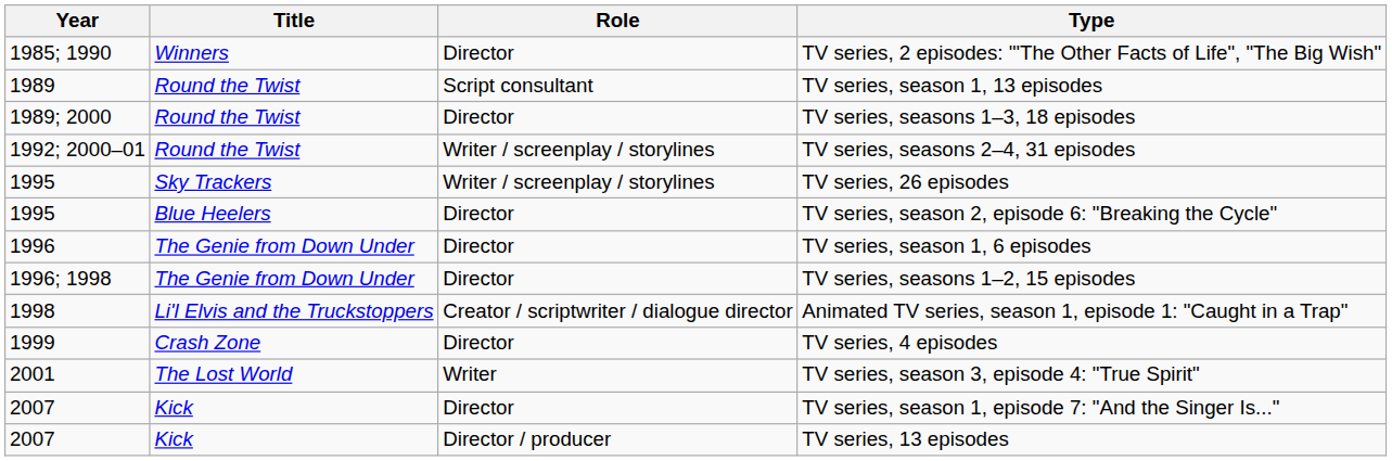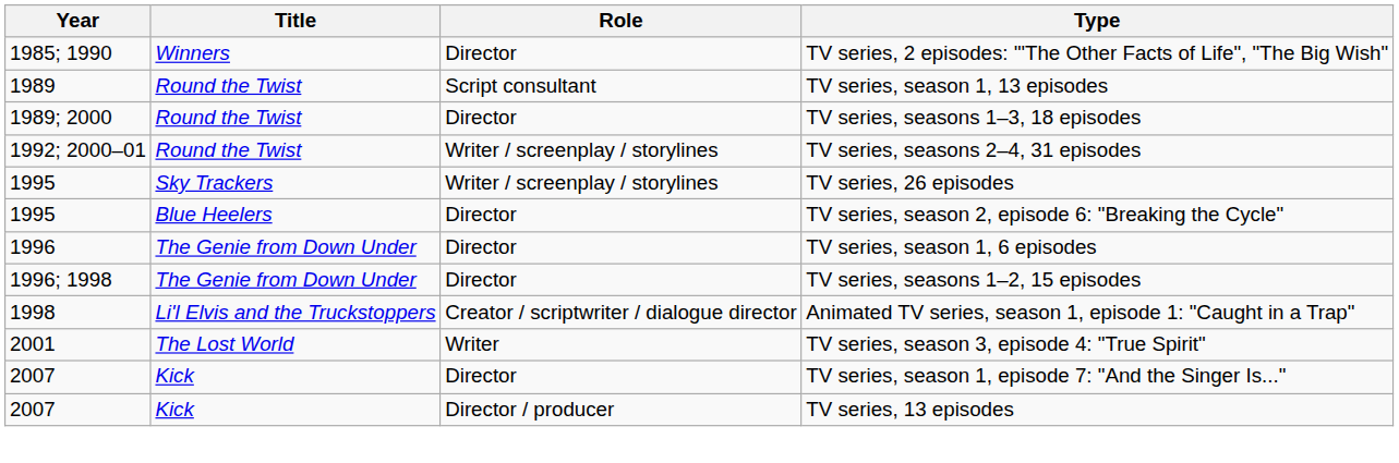- row: 1999 | Crash Zone | Director | TV series, 4 episodes
